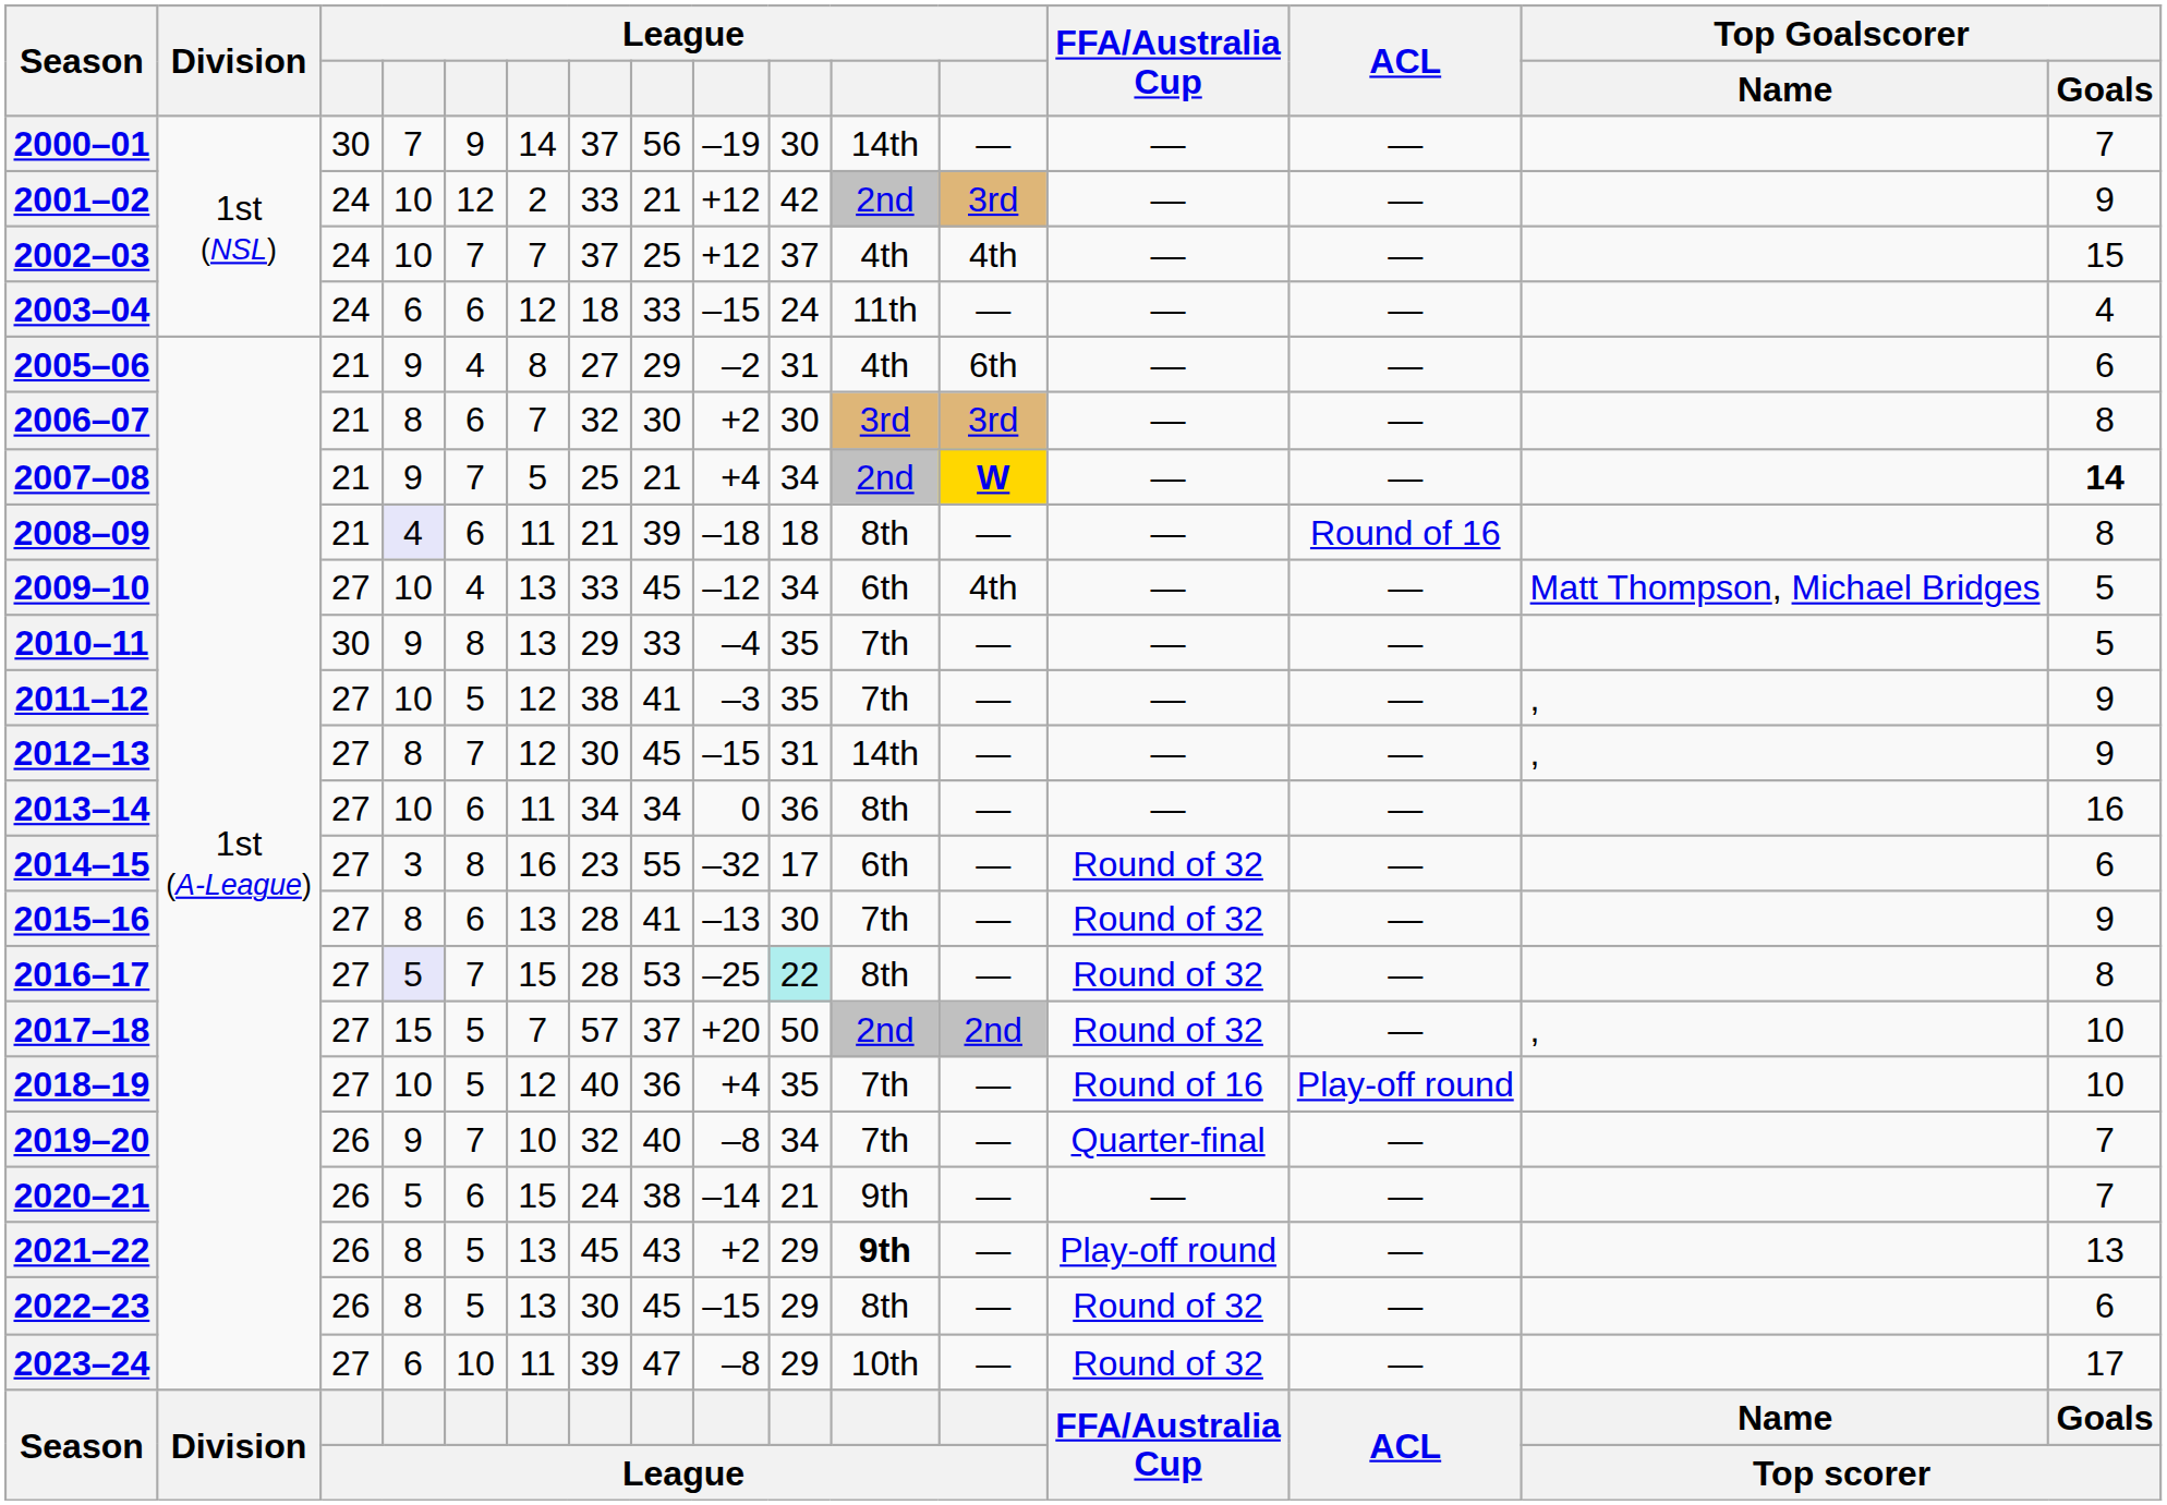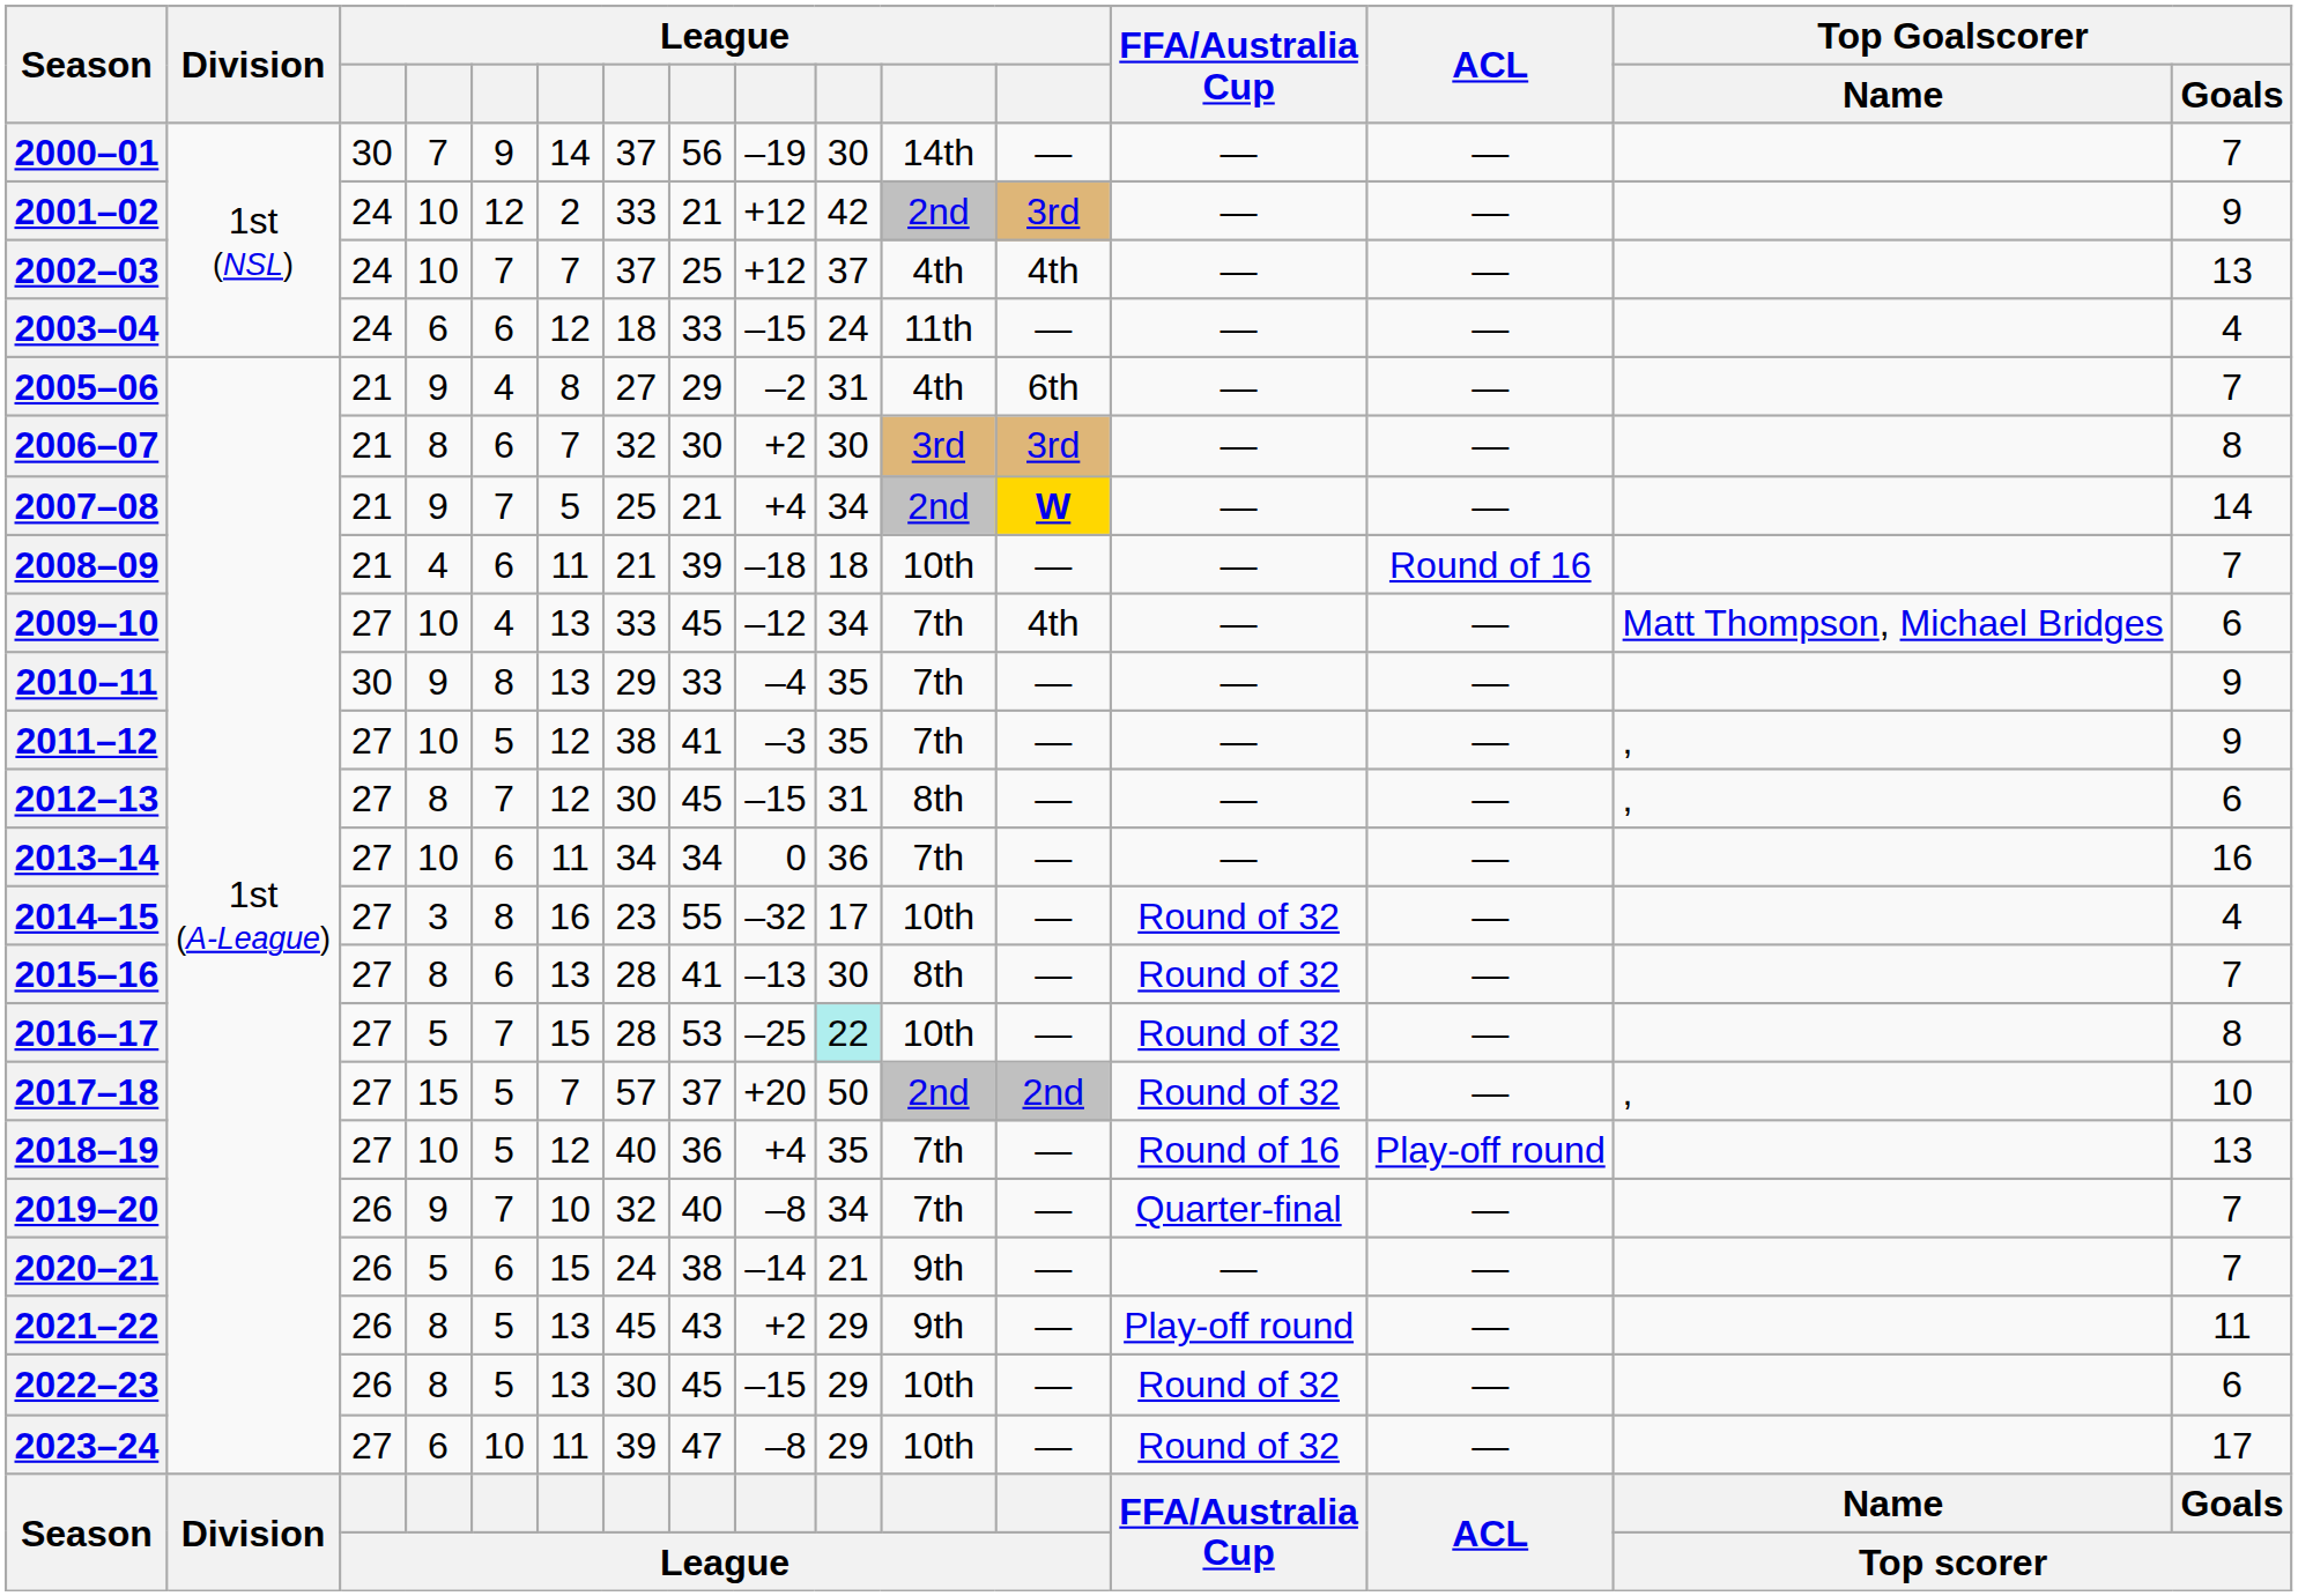2002–03 | Top Goalscorer / Goals: 15 -> 13
2005–06 | Top Goalscorer / Goals: 6 -> 7
2007–08 | Top Goalscorer / Goals: bold -> normal
2008–09 | column 4: lavender background -> no background
2008–09 | column 11: 8th -> 10th
2008–09 | Top Goalscorer / Goals: 8 -> 7
2009–10 | column 11: 6th -> 7th
2009–10 | Top Goalscorer / Goals: 5 -> 6
2010–11 | Top Goalscorer / Goals: 5 -> 9
2012–13 | column 11: 14th -> 8th
2012–13 | Top Goalscorer / Goals: 9 -> 6
2013–14 | column 11: 8th -> 7th
2014–15 | column 11: 6th -> 10th
2014–15 | Top Goalscorer / Goals: 6 -> 4
2015–16 | column 11: 7th -> 8th
2015–16 | Top Goalscorer / Goals: 9 -> 7
2016–17 | column 4: lavender background -> no background
2016–17 | column 11: 8th -> 10th
2018–19 | Top Goalscorer / Goals: 10 -> 13
2021–22 | column 11: bold -> normal
2021–22 | Top Goalscorer / Goals: 13 -> 11
2022–23 | column 11: 8th -> 10th
